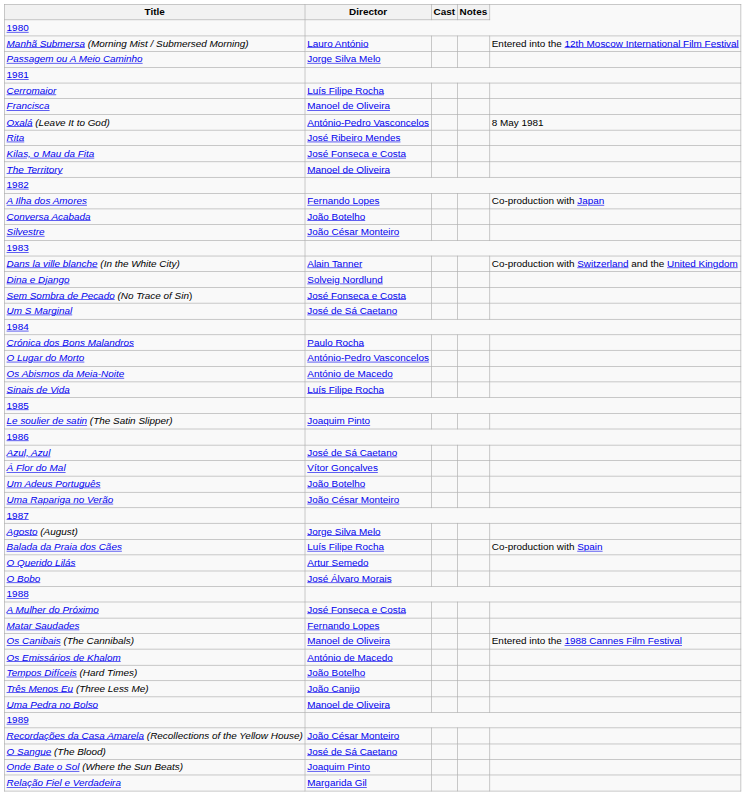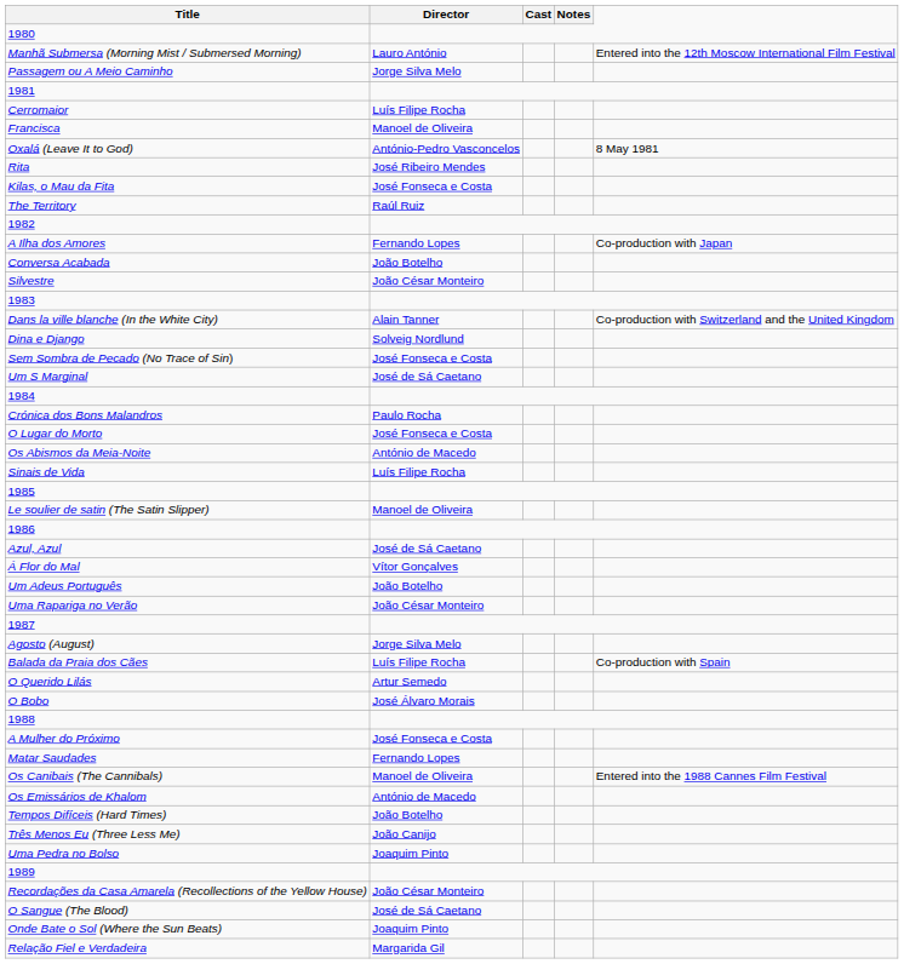The Territory | Director: Manoel de Oliveira -> Raúl Ruiz
O Lugar do Morto | Director: António-Pedro Vasconcelos -> José Fonseca e Costa
Le soulier de satin (The Satin Slipper) | Director: Joaquim Pinto -> Manoel de Oliveira
Uma Pedra no Bolso | Director: Manoel de Oliveira -> Joaquim Pinto
